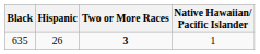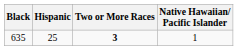635 | Hispanic: 26 -> 25
